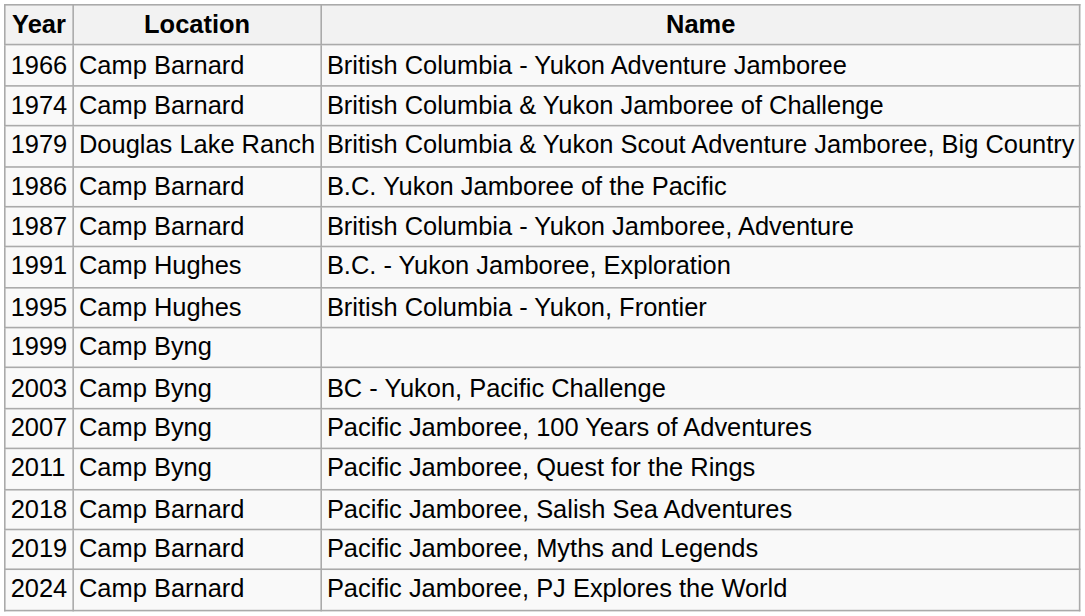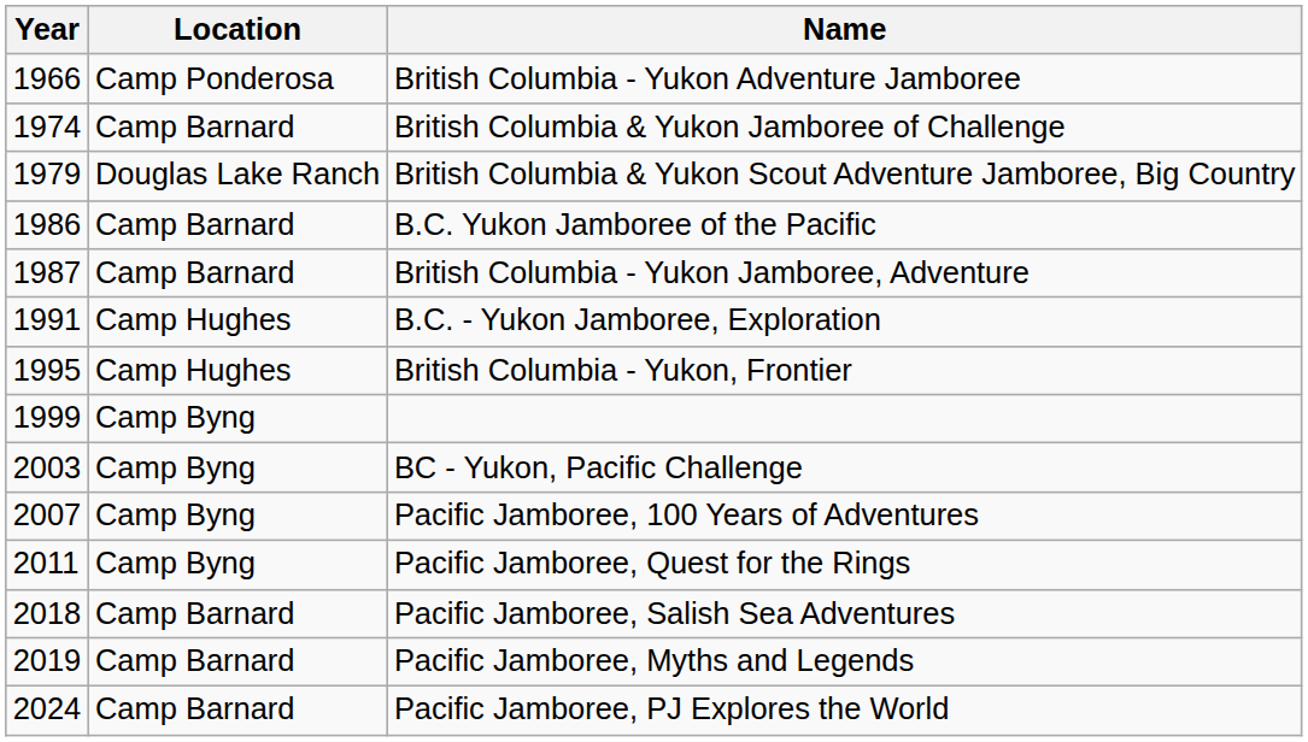British Columbia - Yukon Adventure Jamboree | Location: Camp Barnard -> Camp Ponderosa
